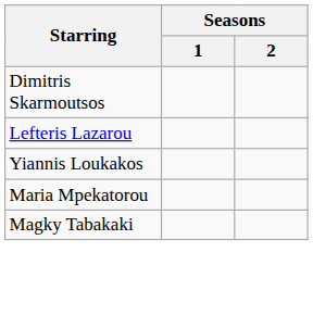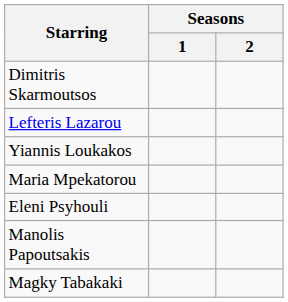+ row: Eleni Psyhouli
+ row: Manolis Papoutsakis
